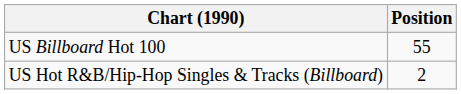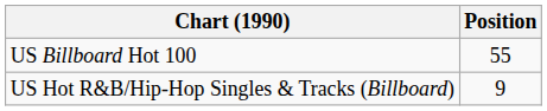US Hot R&B/Hip-Hop Singles & Tracks (Billboard) | Position: 2 -> 9
